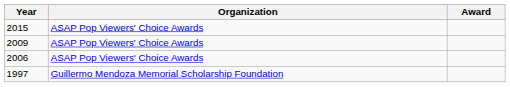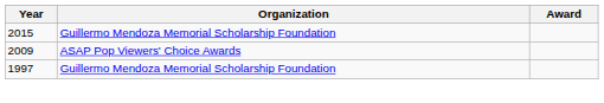2015 | Organization: ASAP Pop Viewers' Choice Awards -> Guillermo Mendoza Memorial Scholarship Foundation
- row: 2006 | ASAP Pop Viewers' Choice Awards
